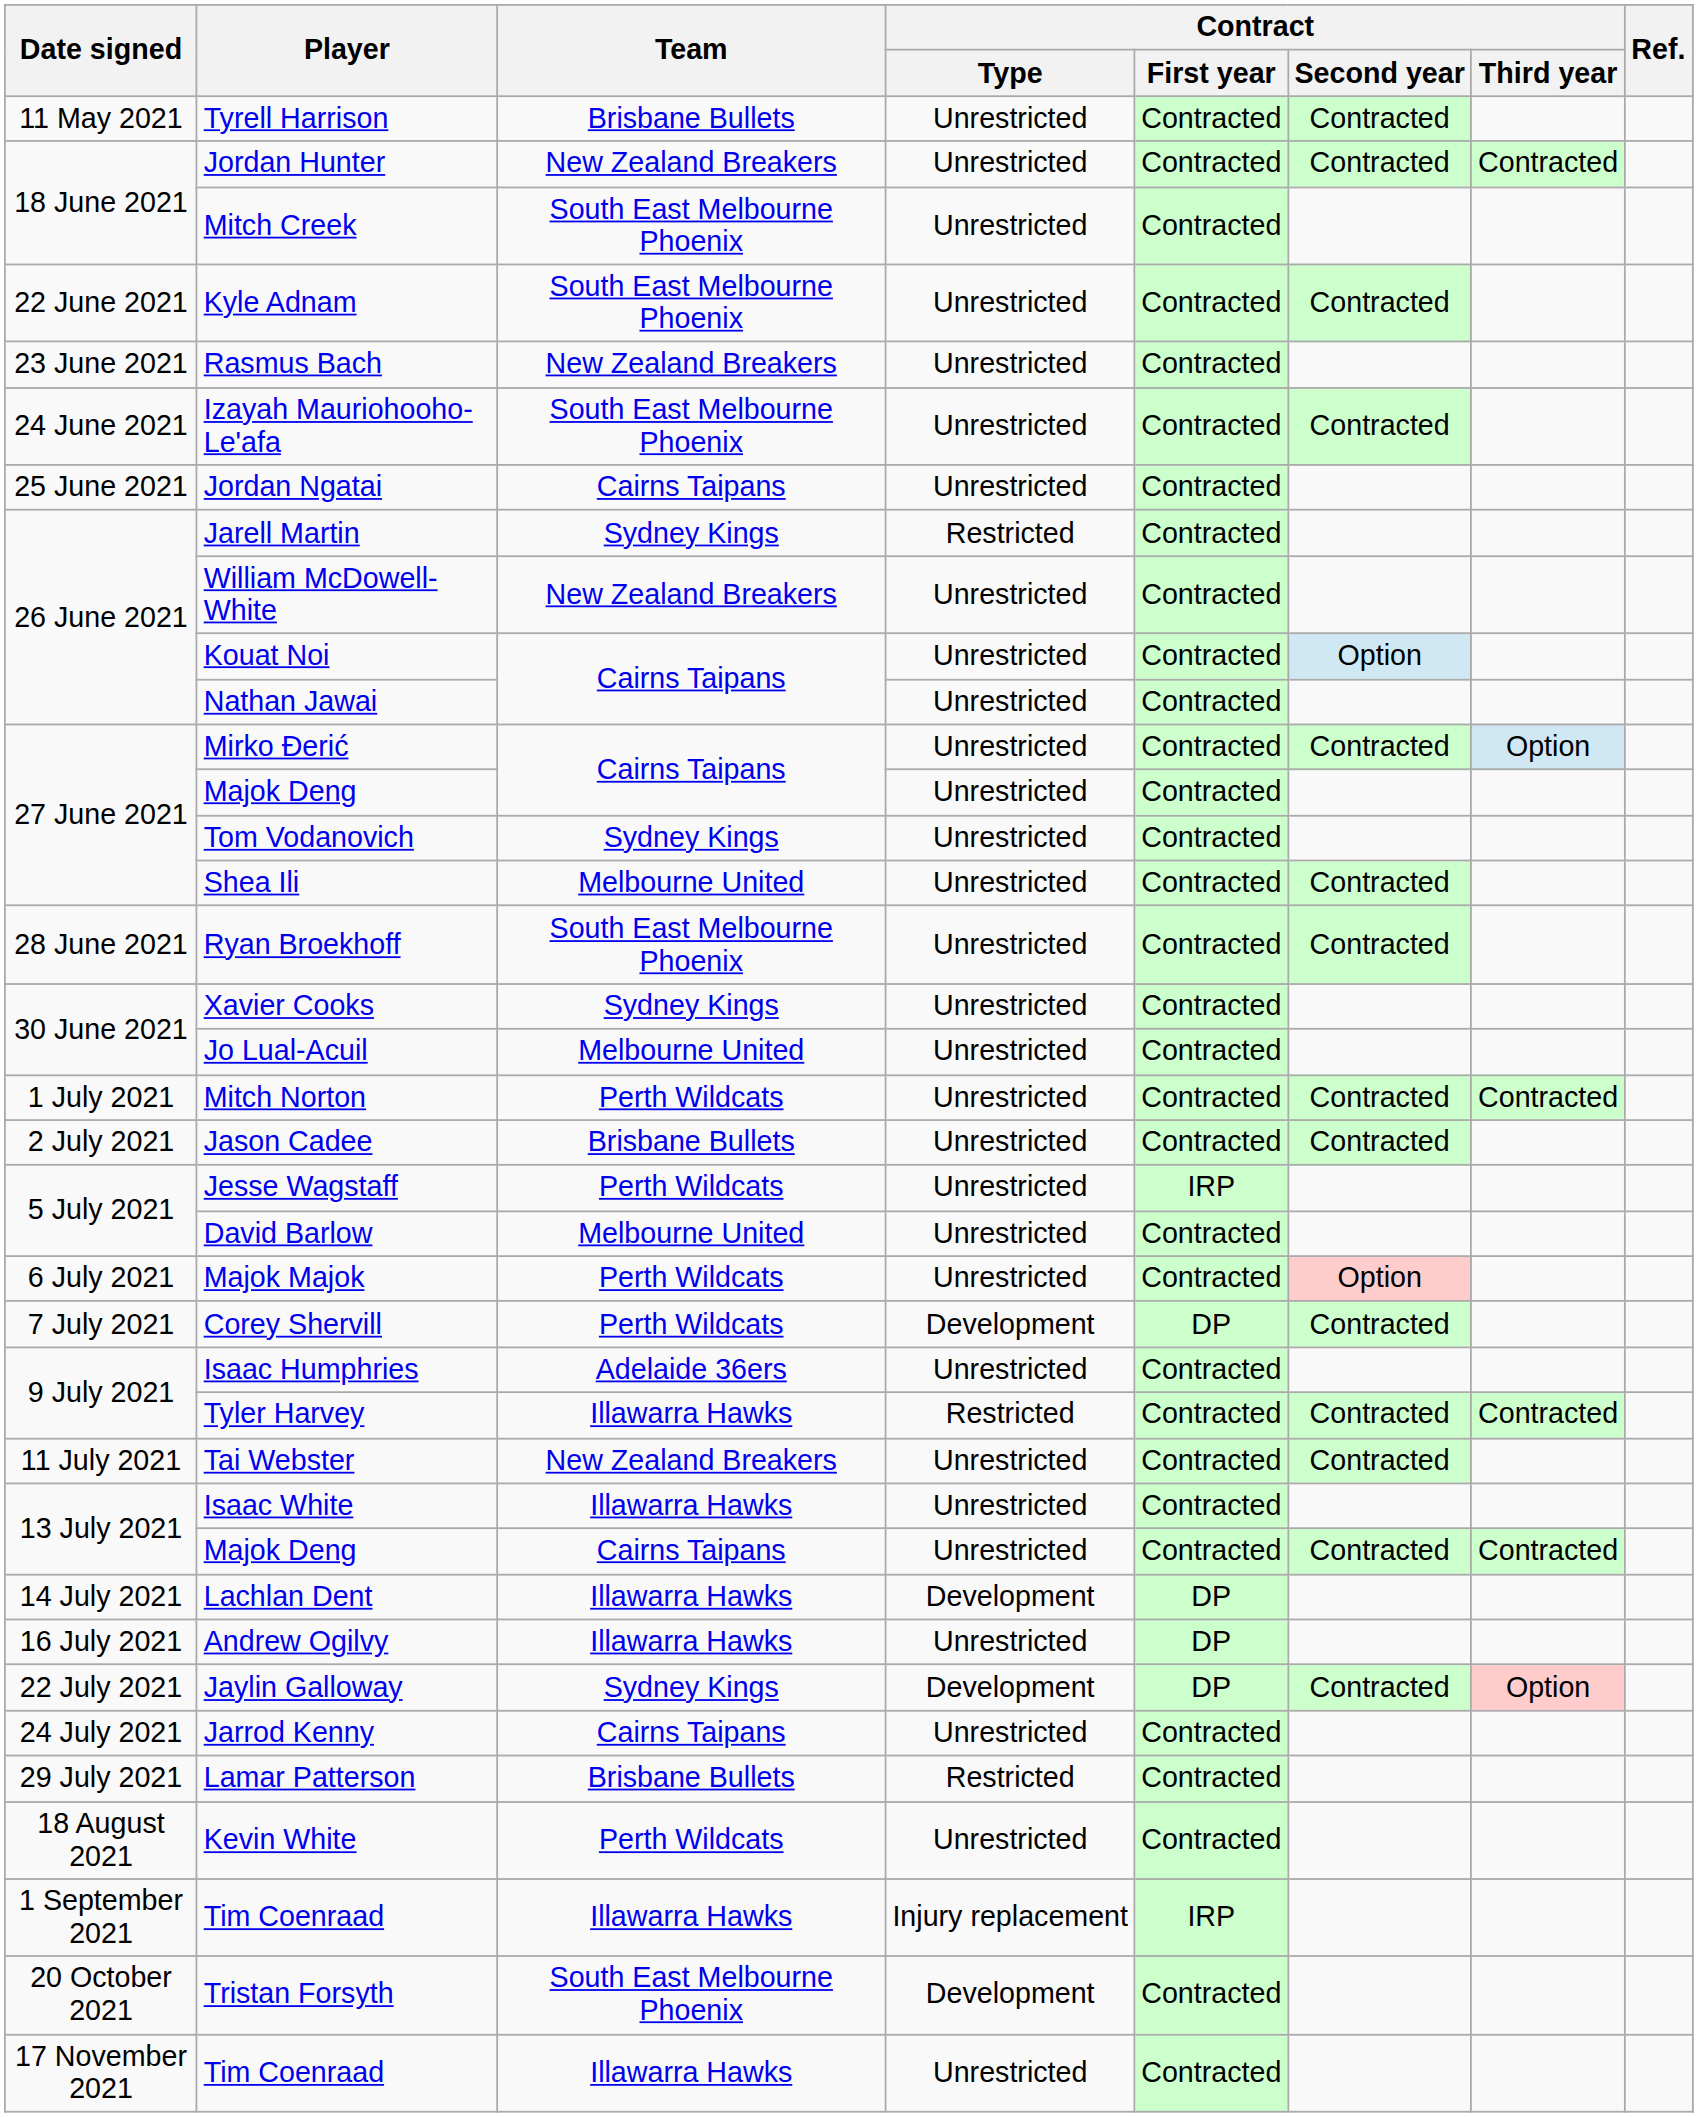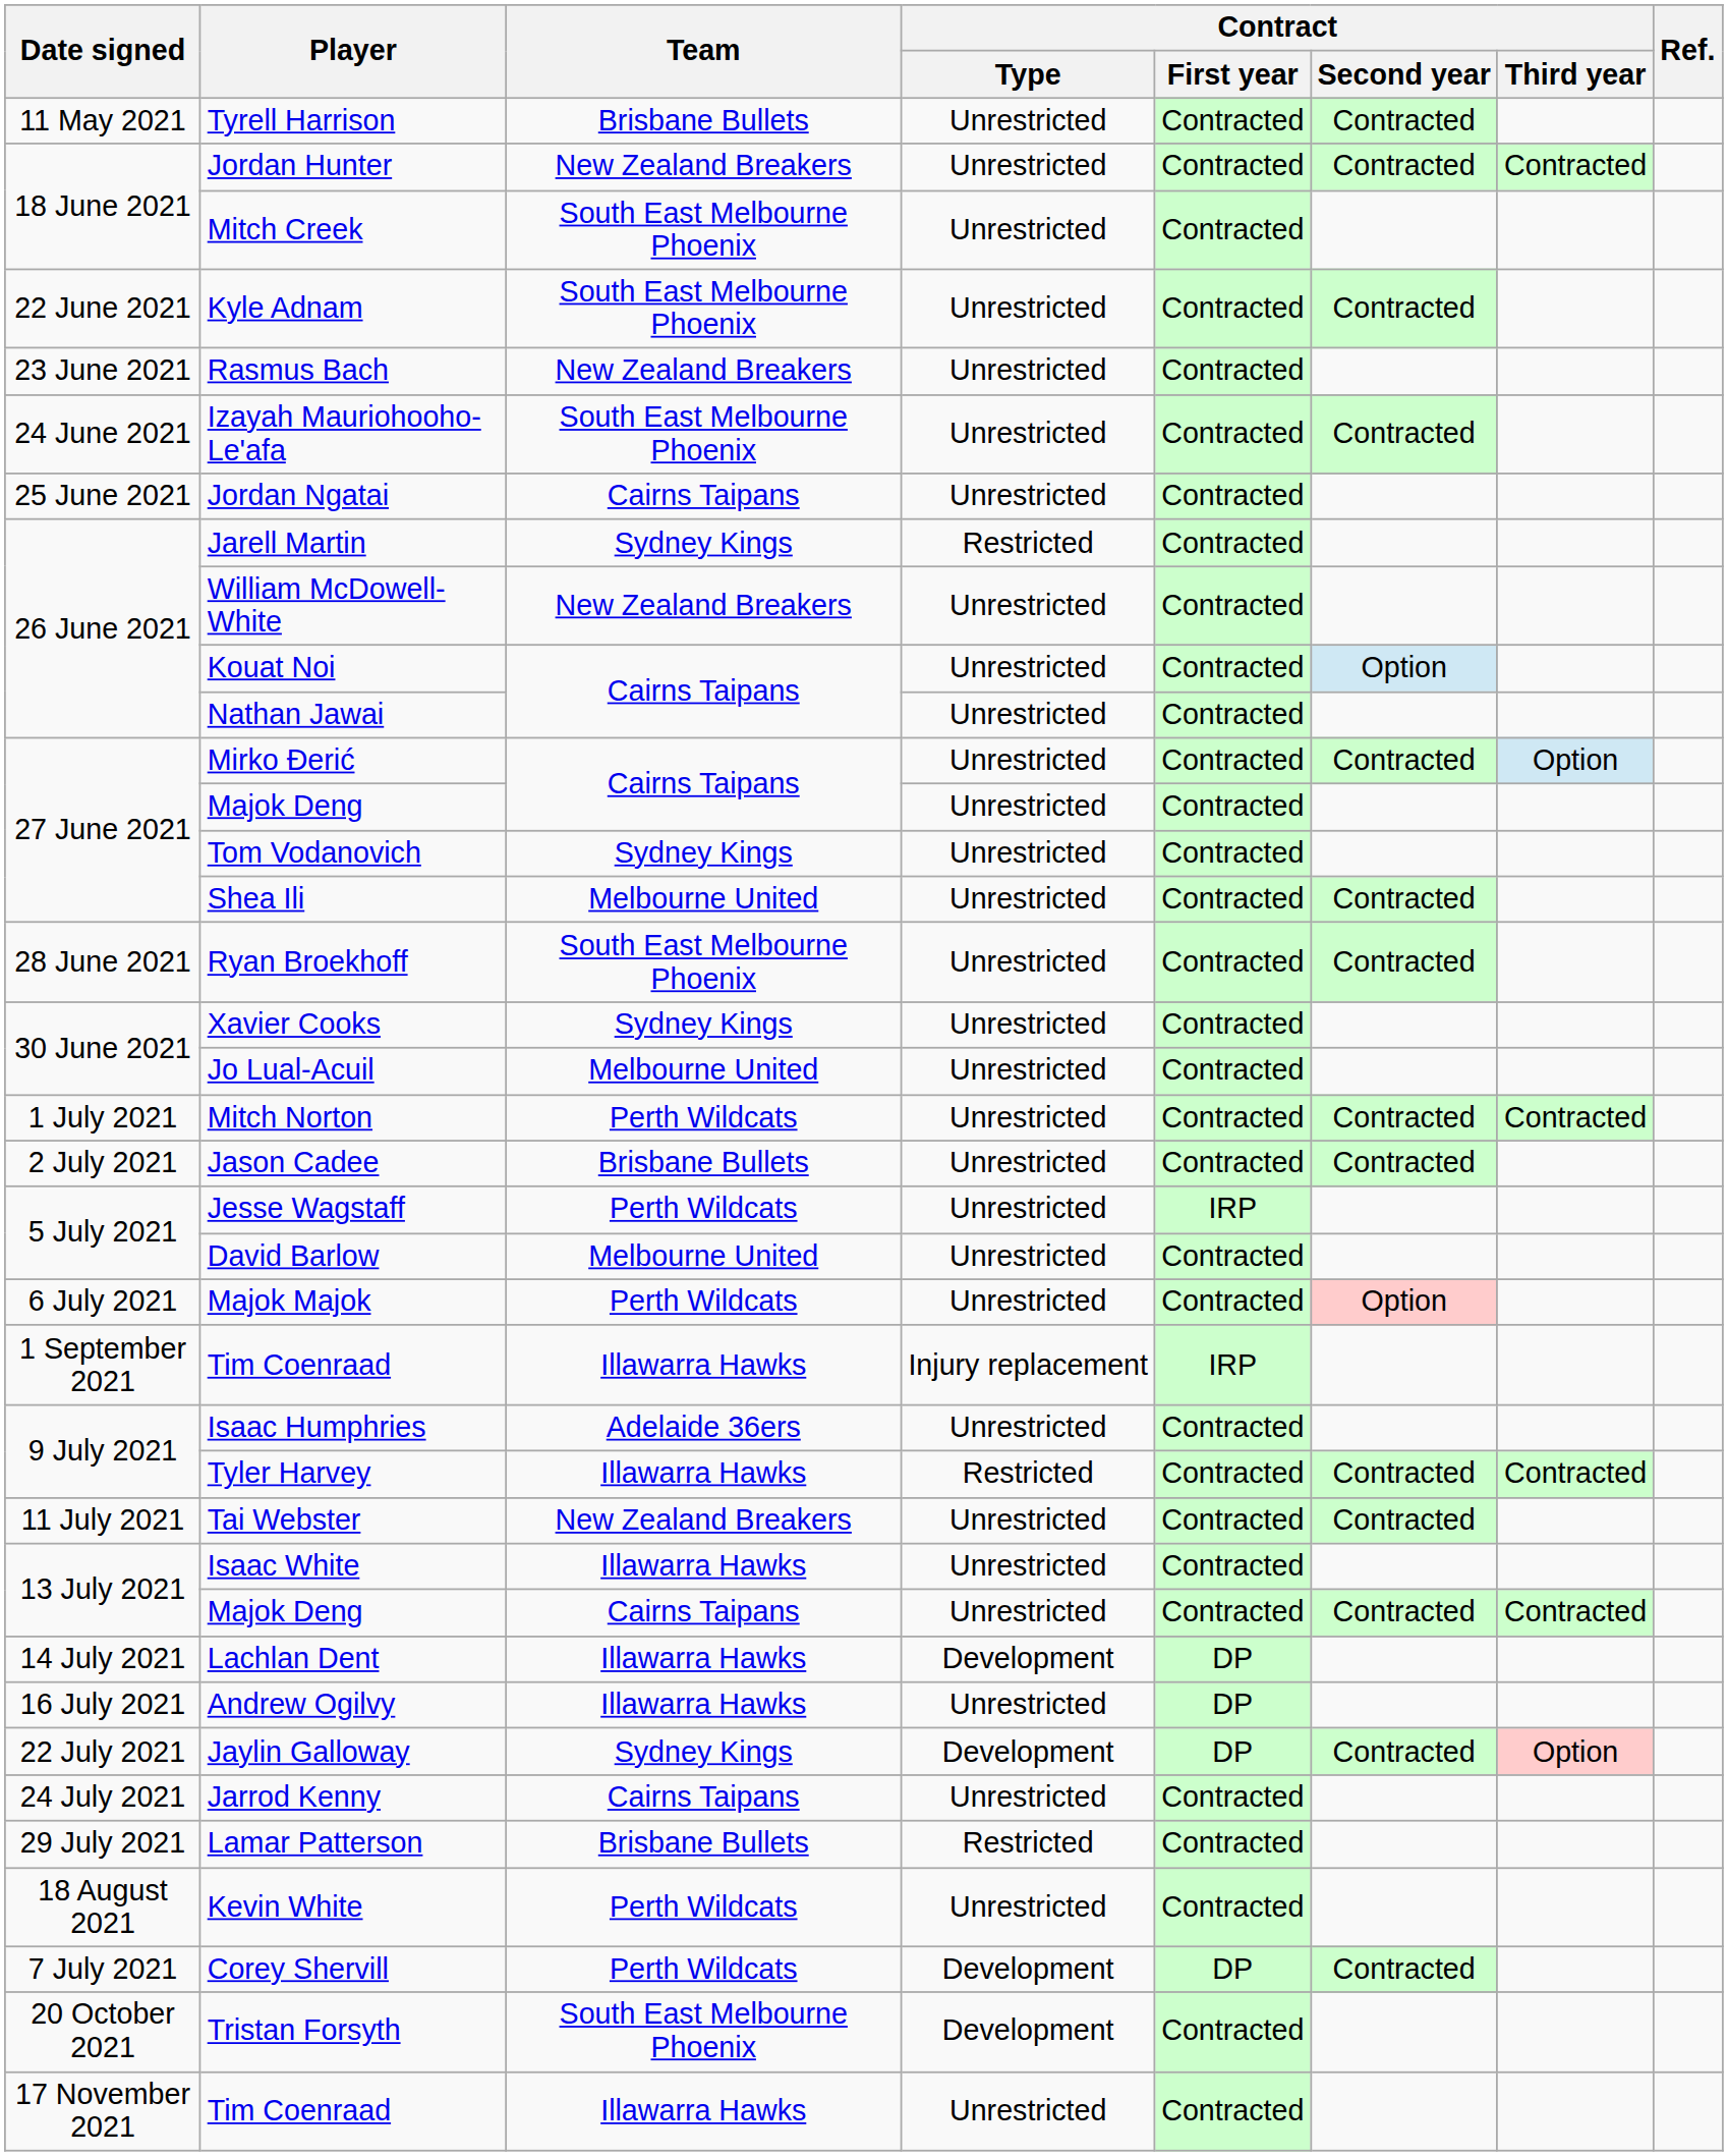rows swapped: Corey Shervill <-> 1 September 2021 / Tim Coenraad
